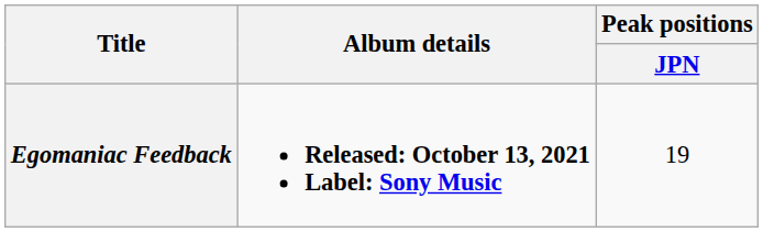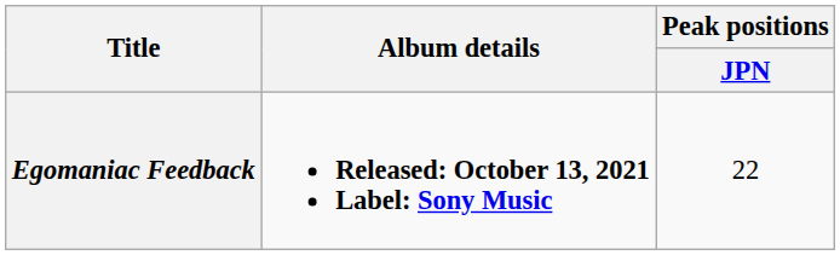Egomaniac Feedback | Peak positions / JPN: 19 -> 22
